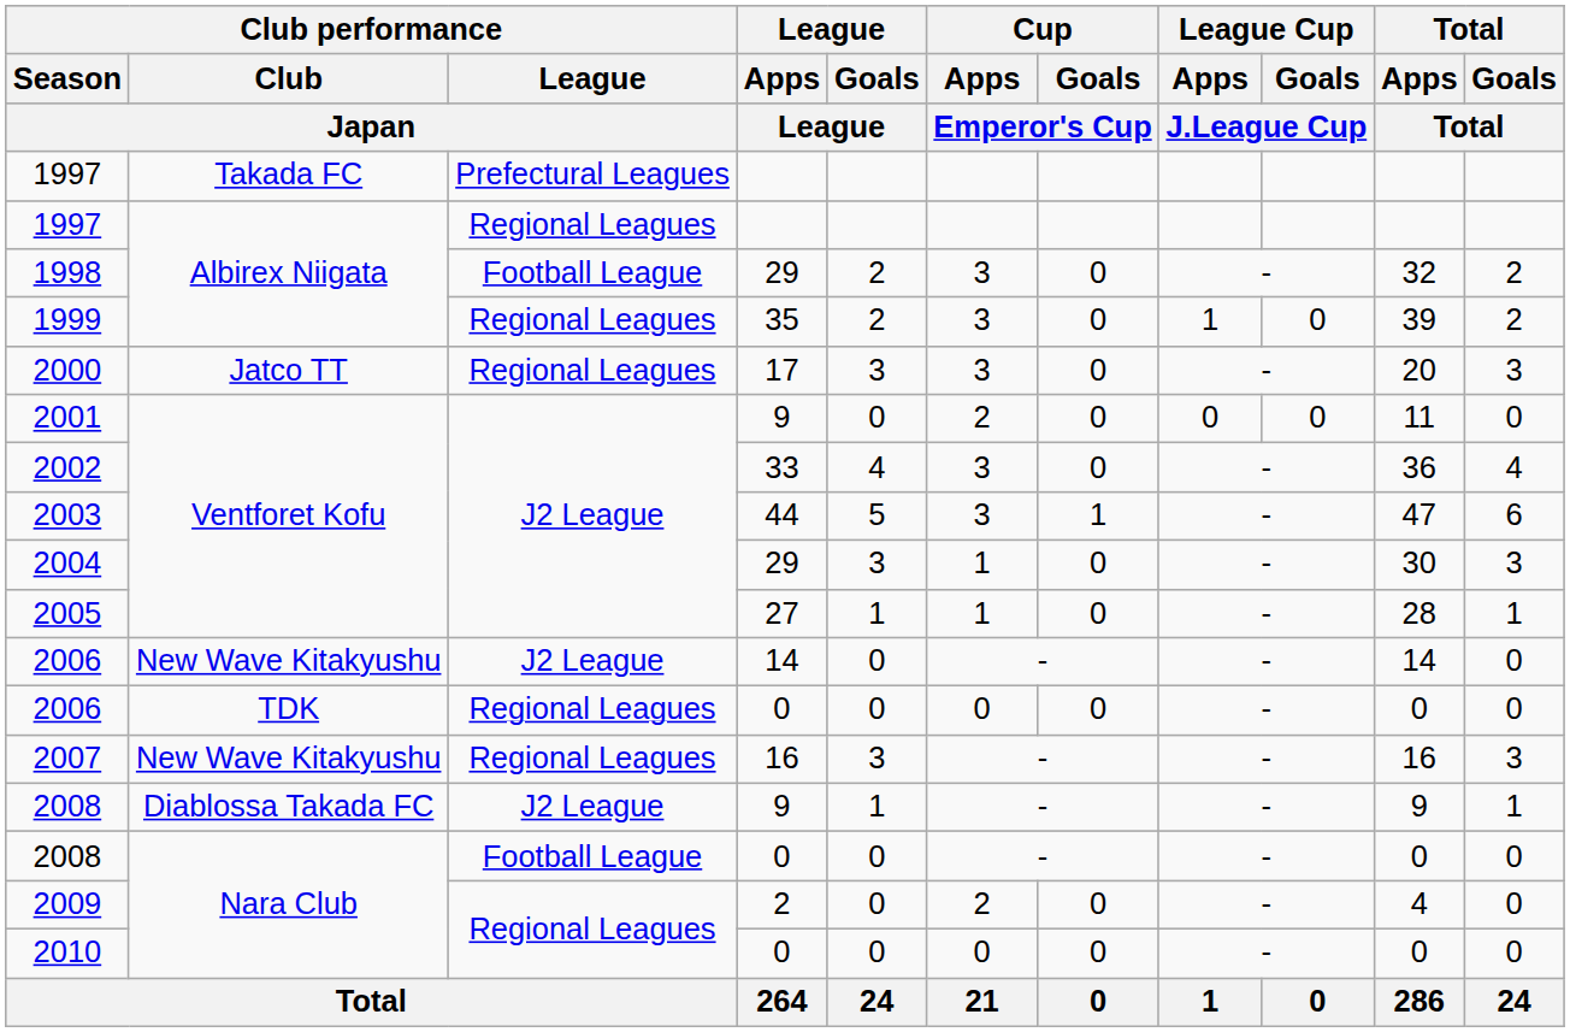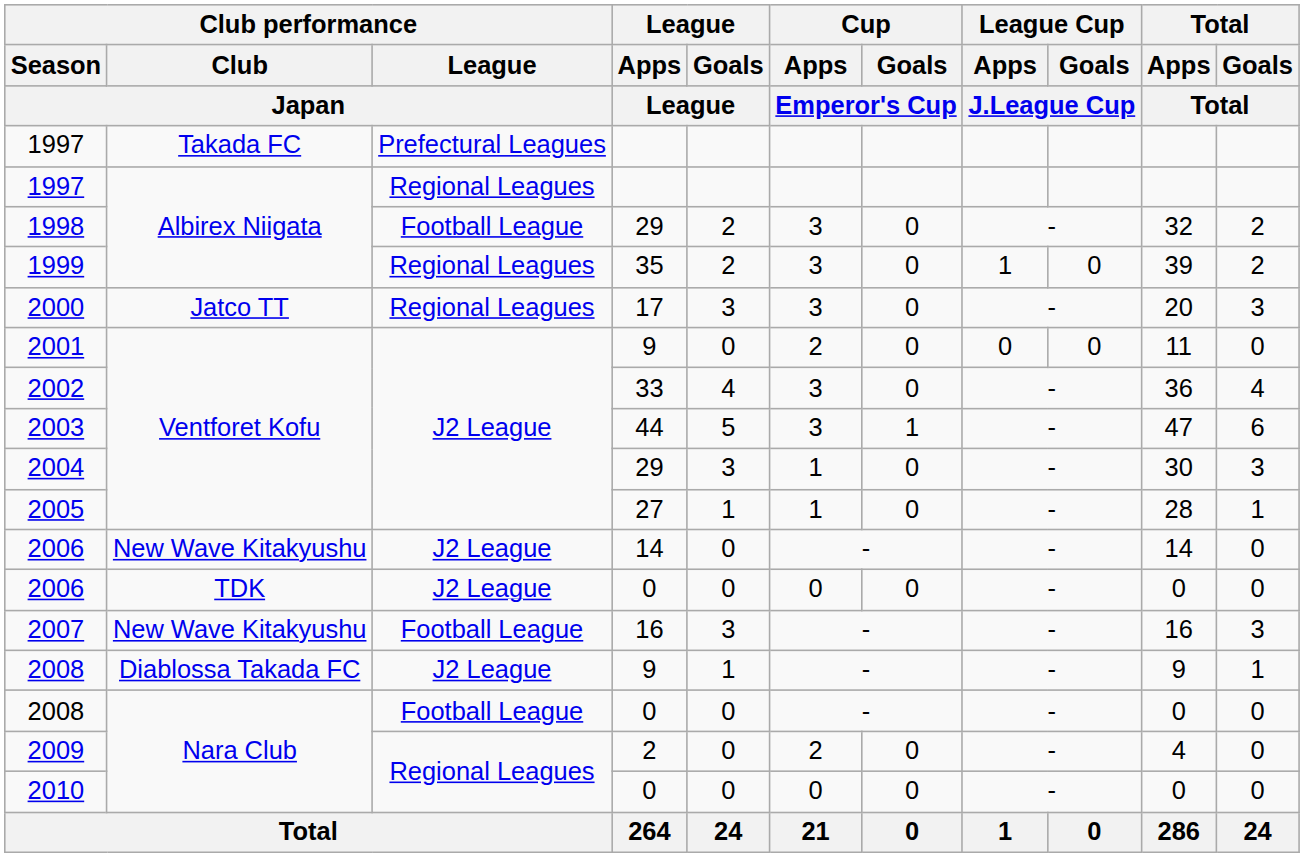2006 / TDK | Club performance / League / Japan: Regional Leagues -> J2 League
2007 | Club performance / League / Japan: Regional Leagues -> Football League
